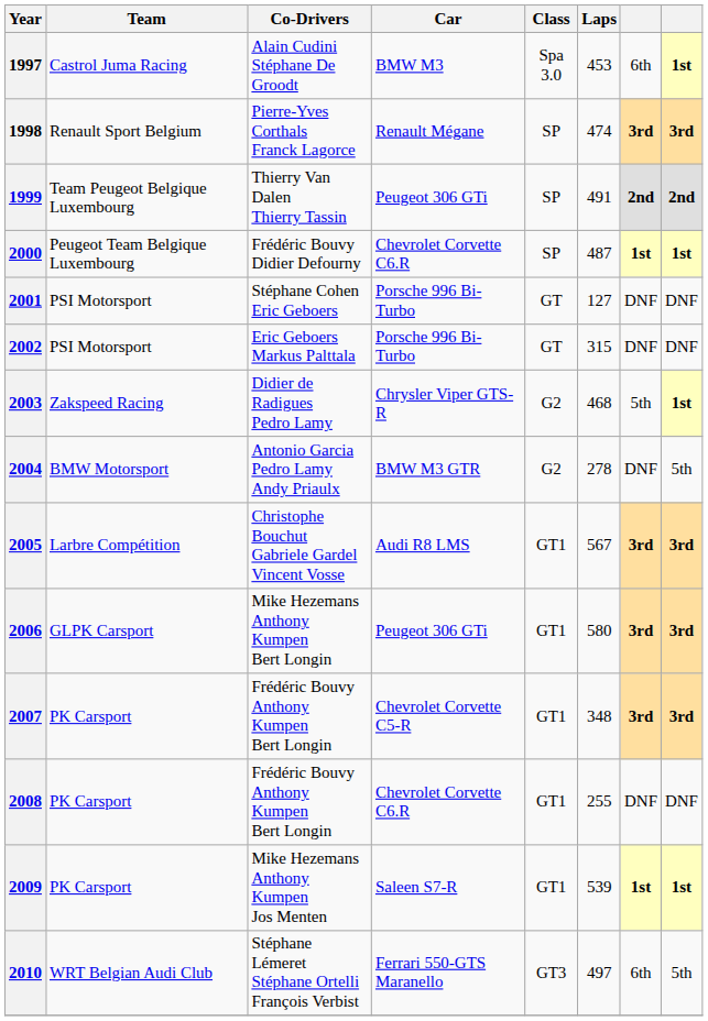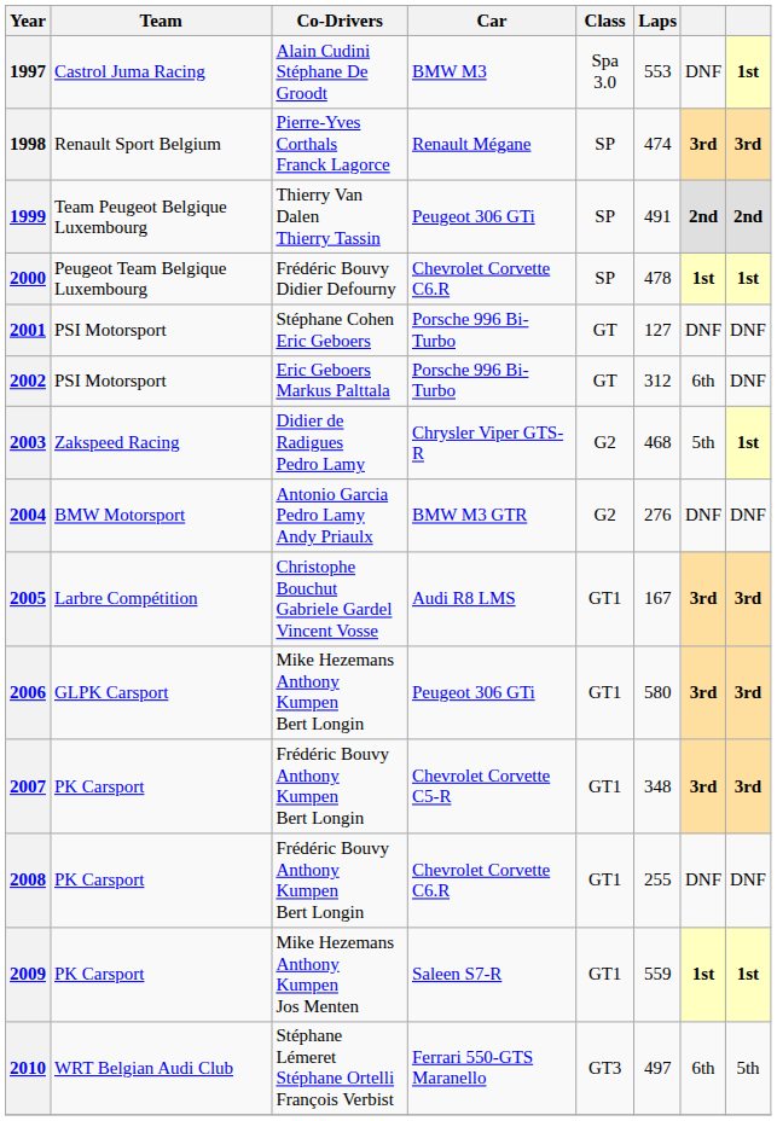1997 | Laps: 453 -> 553
1997 | column 7: 6th -> DNF
2000 | Laps: 487 -> 478
2002 | Laps: 315 -> 312
2002 | column 7: DNF -> 6th
2004 | Laps: 278 -> 276
2004 | column 8: 5th -> DNF
2005 | Laps: 567 -> 167
2009 | Laps: 539 -> 559
